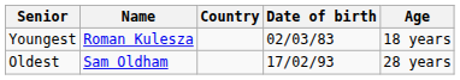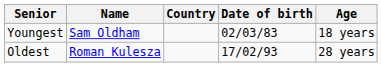Youngest | Name: Roman Kulesza -> Sam Oldham
Oldest | Name: Sam Oldham -> Roman Kulesza
